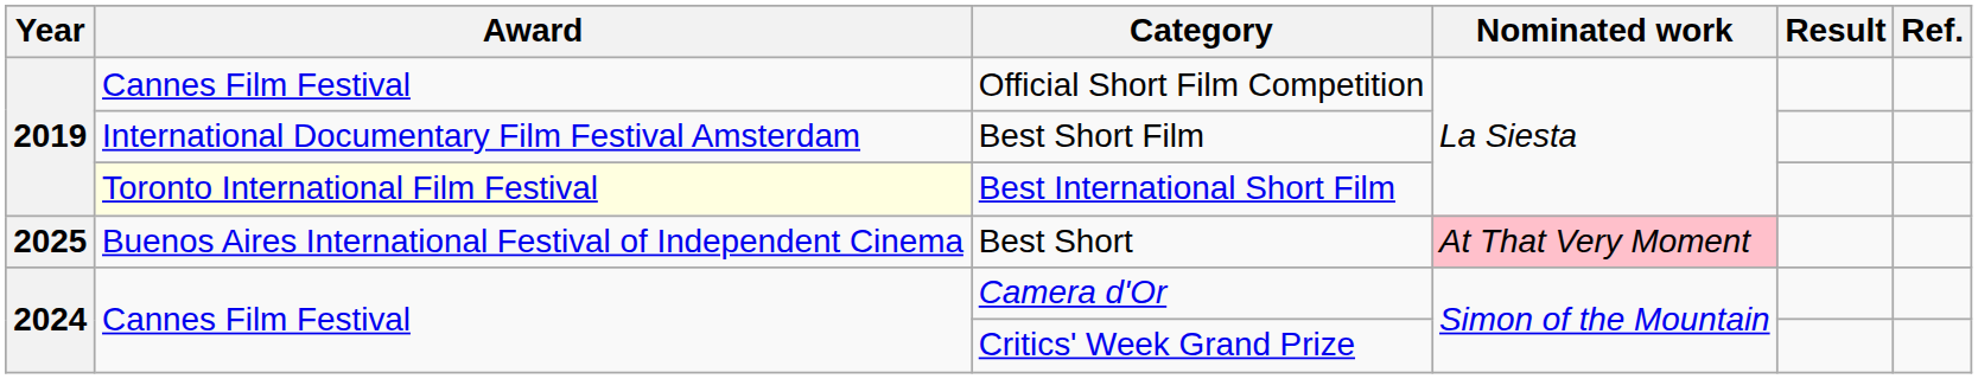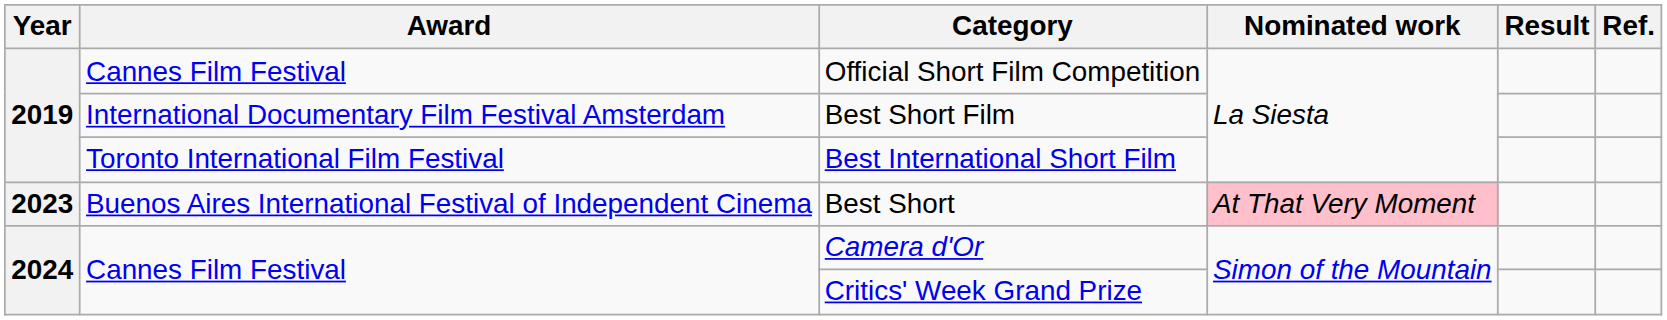Best International Short Film | Award: lightyellow background -> no background
Best Short | Year: 2025 -> 2023
